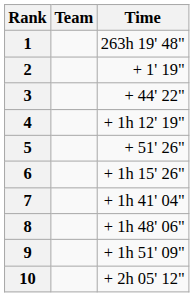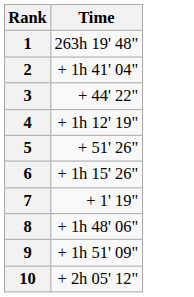- column: Team
2 | Time: + 1' 19" -> + 1h 41' 04"
7 | Time: + 1h 41' 04" -> + 1' 19"
